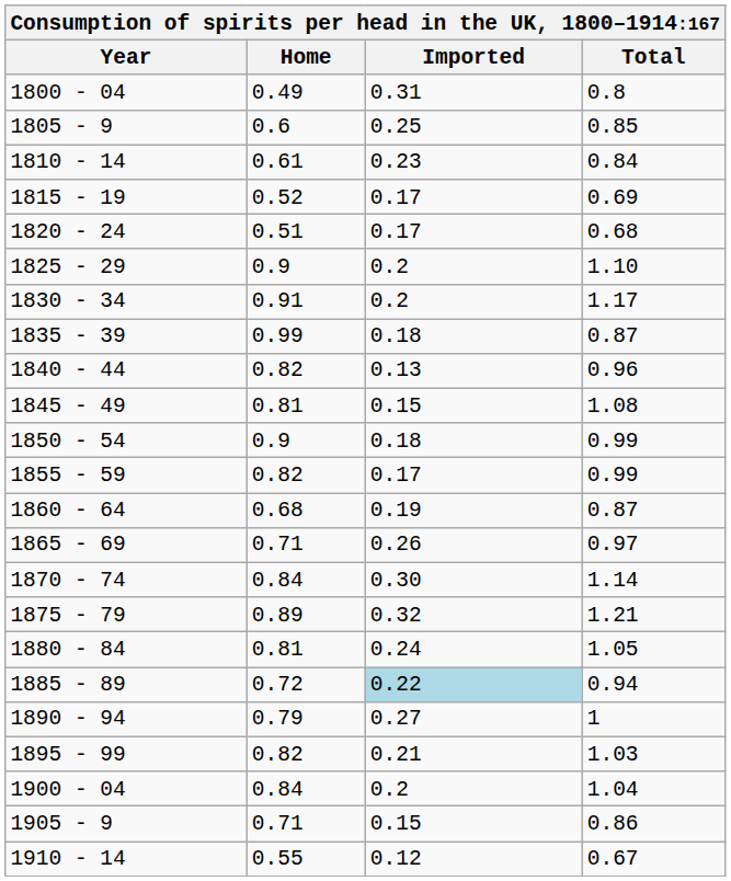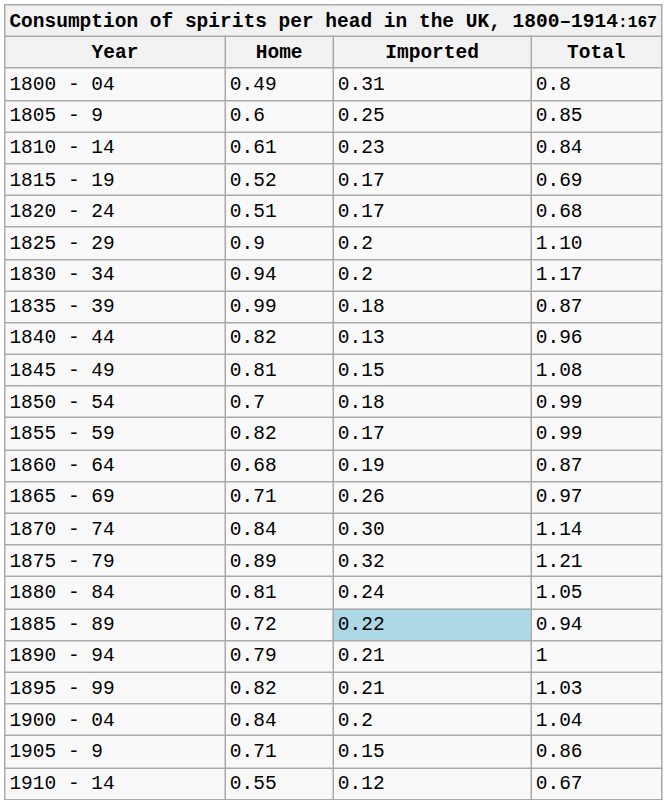1830 - 34 | Home: 0.91 -> 0.94
1850 - 54 | Home: 0.9 -> 0.7
1890 - 94 | Imported: 0.27 -> 0.21
